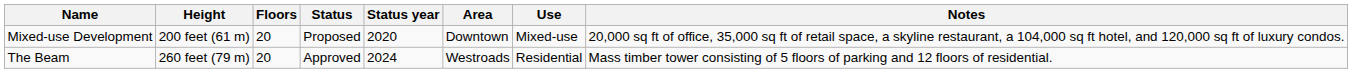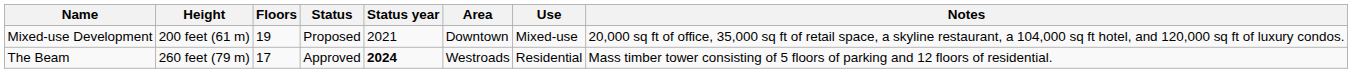Mixed-use Development | Floors: 20 -> 19
Mixed-use Development | Status year: 2020 -> 2021
The Beam | Floors: 20 -> 17
The Beam | Status year: normal -> bold
